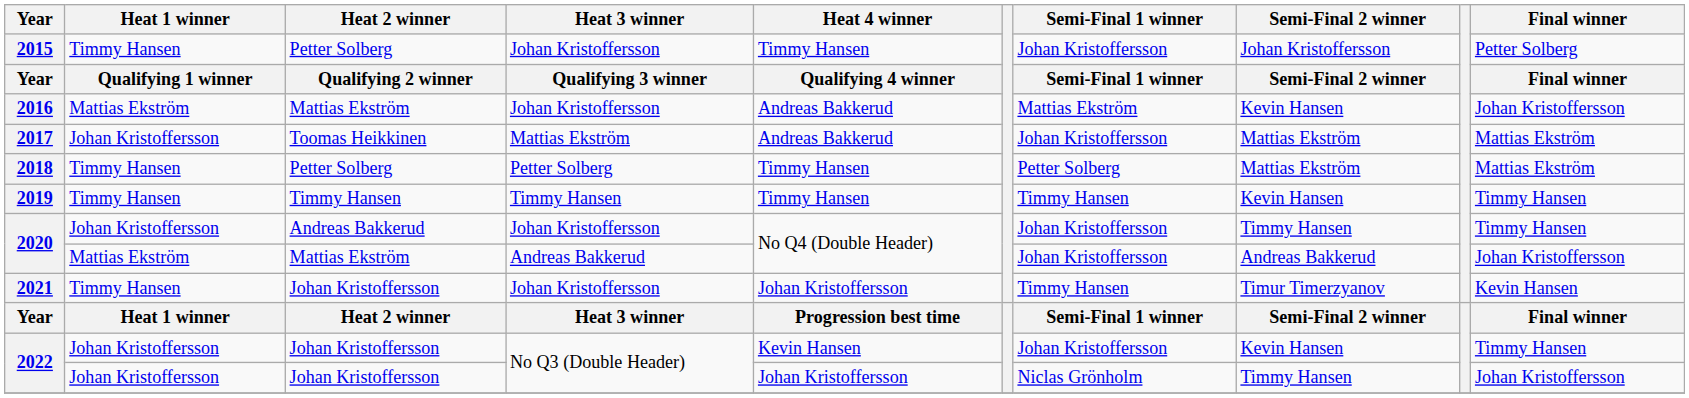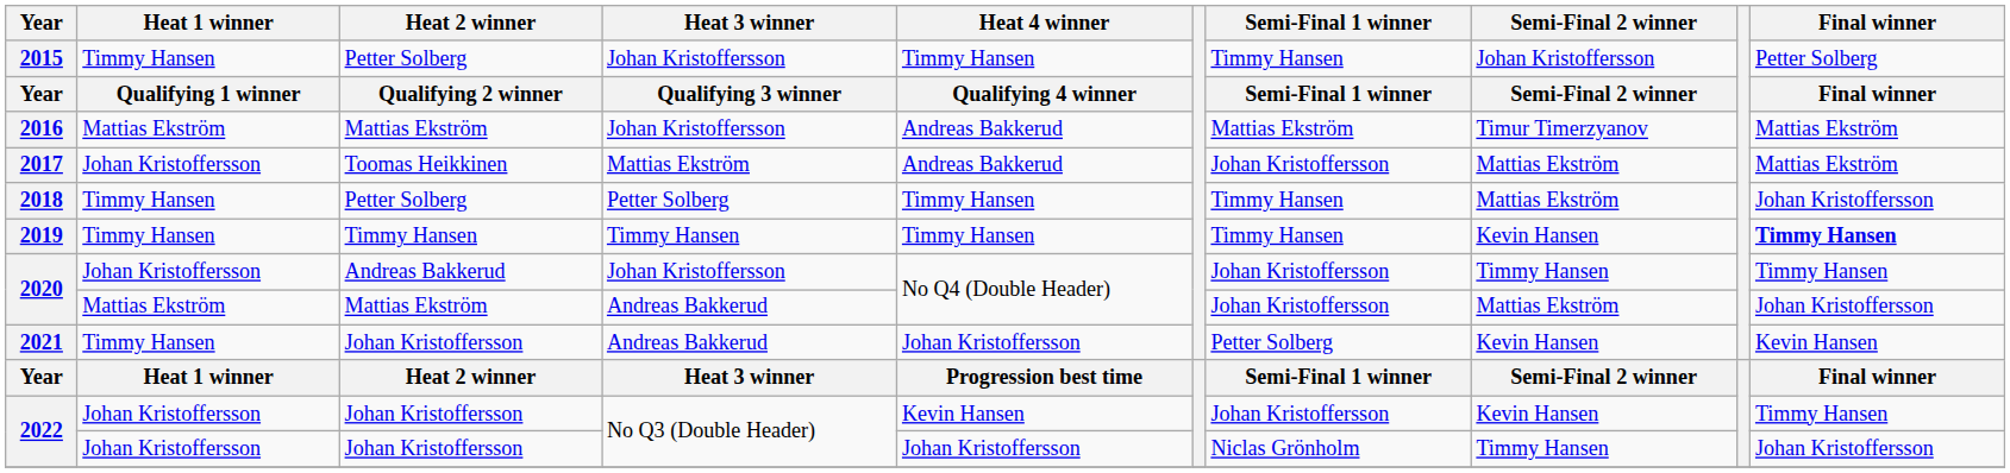2015 | Semi-Final 1 winner: Johan Kristoffersson -> Timmy Hansen
2016 | Semi-Final 2 winner: Kevin Hansen -> Timur Timerzyanov
2016 | Final winner: Johan Kristoffersson -> Mattias Ekström
2018 | Semi-Final 1 winner: Petter Solberg -> Timmy Hansen
2018 | Final winner: Mattias Ekström -> Johan Kristoffersson
2019 | Final winner: normal -> bold
2020 / Mattias Ekström | Semi-Final 2 winner: Andreas Bakkerud -> Mattias Ekström
2021 | Heat 3 winner: Johan Kristoffersson -> Andreas Bakkerud
2021 | Semi-Final 1 winner: Timmy Hansen -> Petter Solberg
2021 | Semi-Final 2 winner: Timur Timerzyanov -> Kevin Hansen
